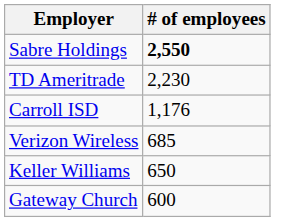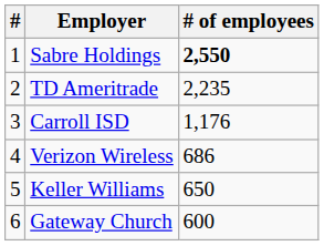+ column: # | 1 | 2 | 3 | 4 | 5 | 6
TD Ameritrade | # of employees: 2,230 -> 2,235
Verizon Wireless | # of employees: 685 -> 686
